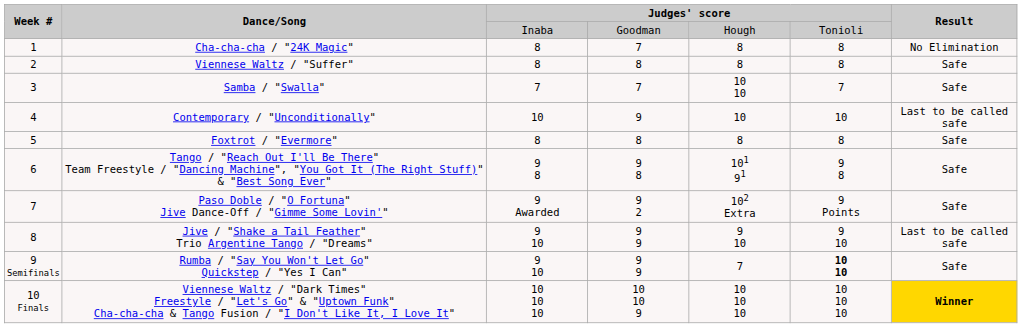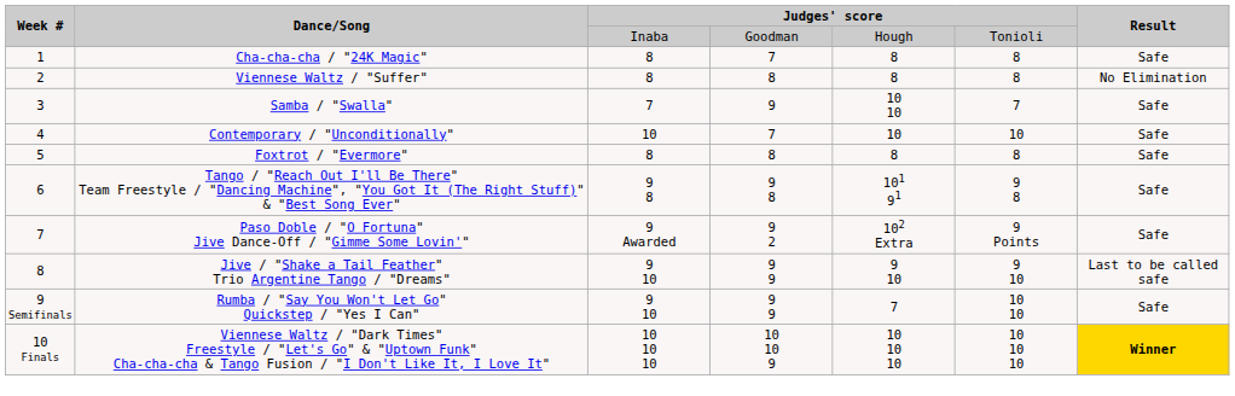Cha-cha-cha / "24K Magic" | Result: No Elimination -> Safe
Viennese Waltz / "Suffer" | Result: Safe -> No Elimination
Samba / "Swalla" | column 4: 7 -> 9
Contemporary / "Unconditionally" | column 4: 9 -> 7
Contemporary / "Unconditionally" | Result: Last to be called safe -> Safe
Rumba / "Say You Won't Let Go" Quickstep / "Yes I Can" | column 6: bold -> normal
